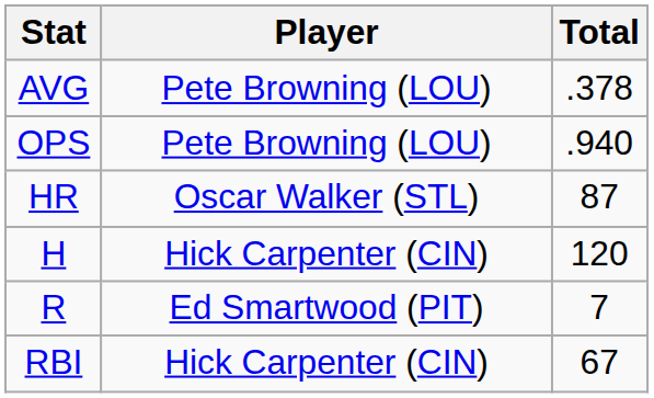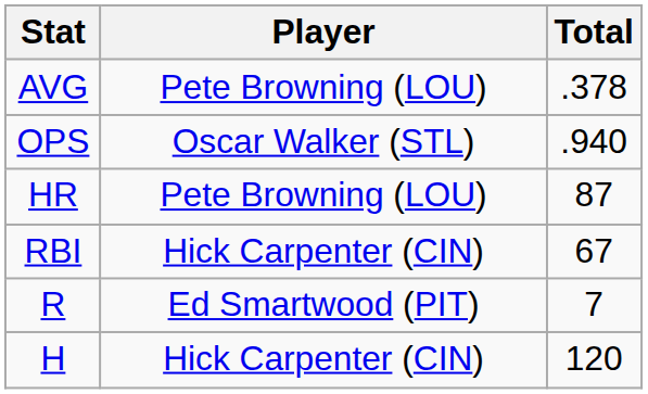OPS | Player: Pete Browning (LOU) -> Oscar Walker (STL)
HR | Player: Oscar Walker (STL) -> Pete Browning (LOU)
rows swapped: RBI <-> H
